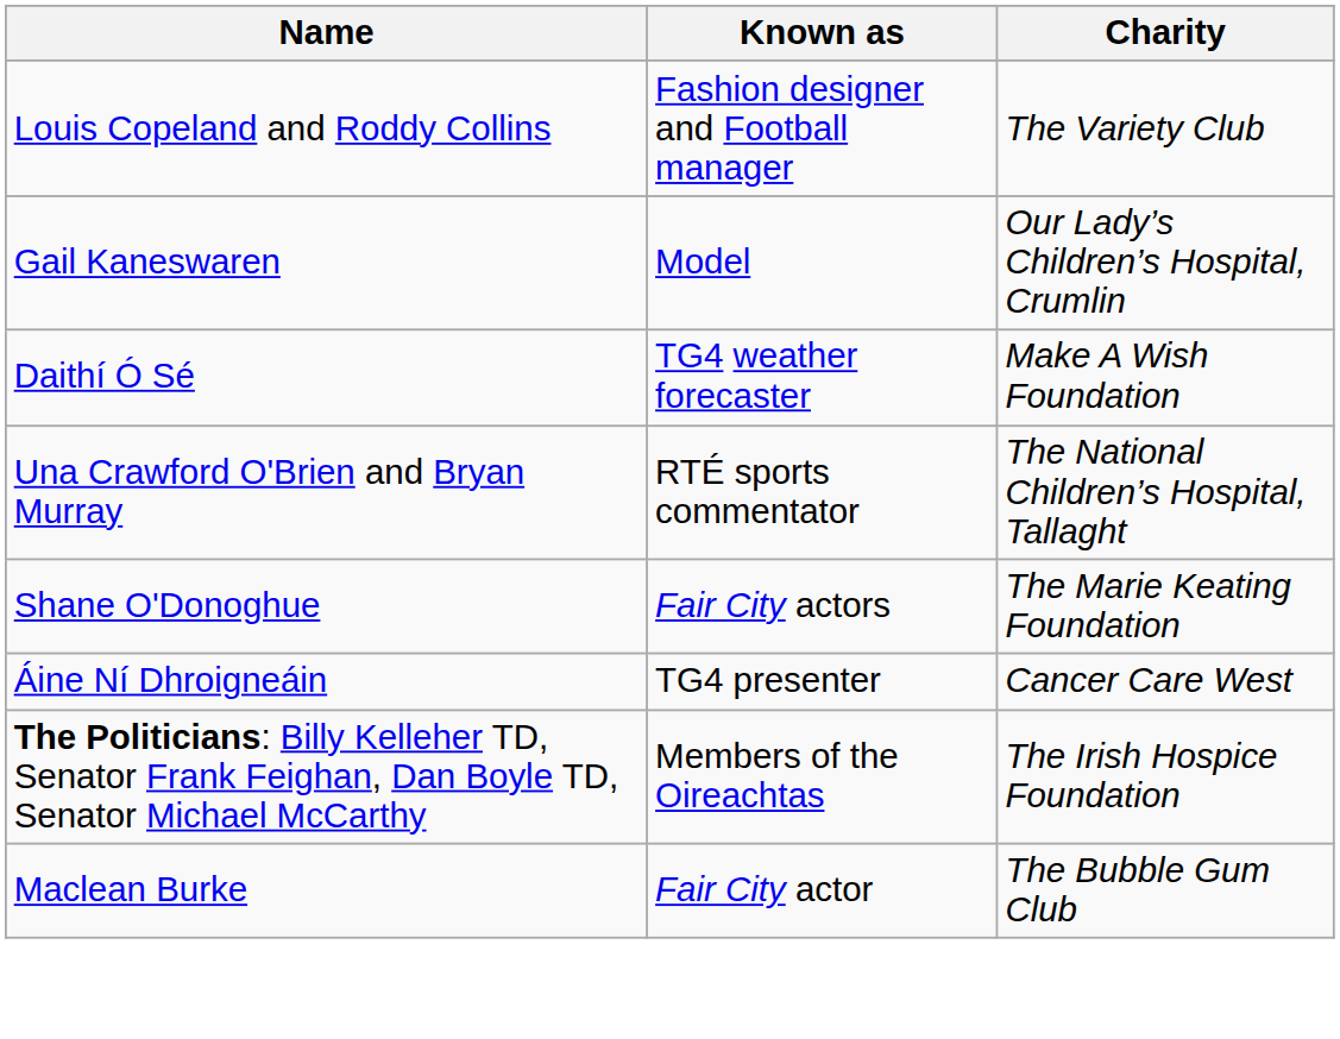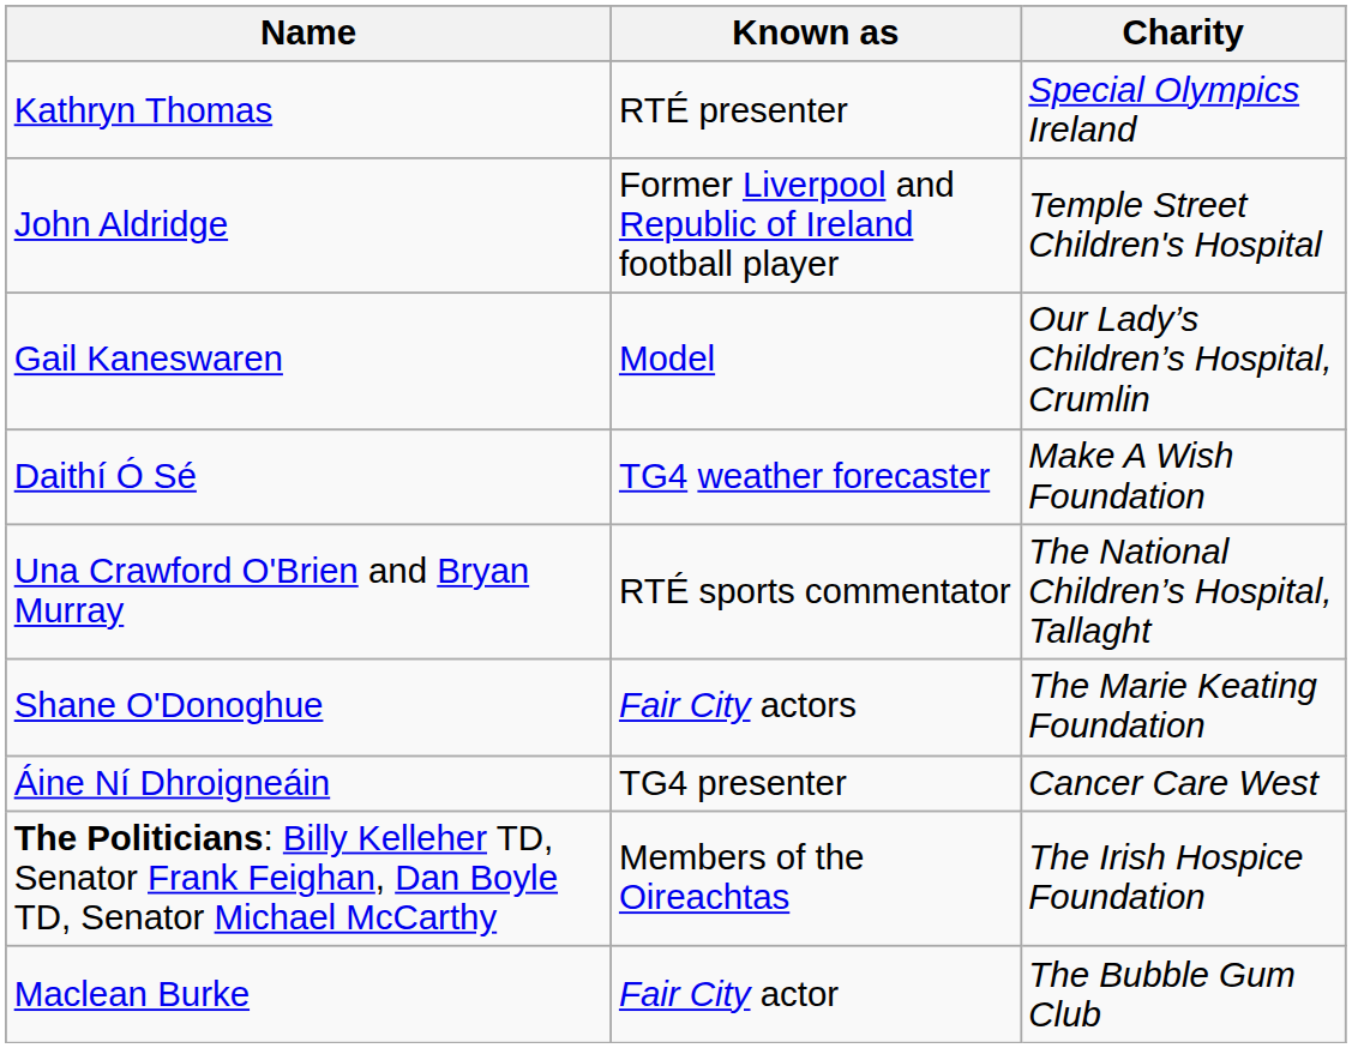+ row: Kathryn Thomas | RTÉ presenter | Special Olympics Ireland
+ row: John Aldridge | Former Liverpool and Republic of Ireland football player | Temple Street Children's Hospital
- row: Louis Copeland and Roddy Collins | Fashion designer and Football manager | The Variety Club
